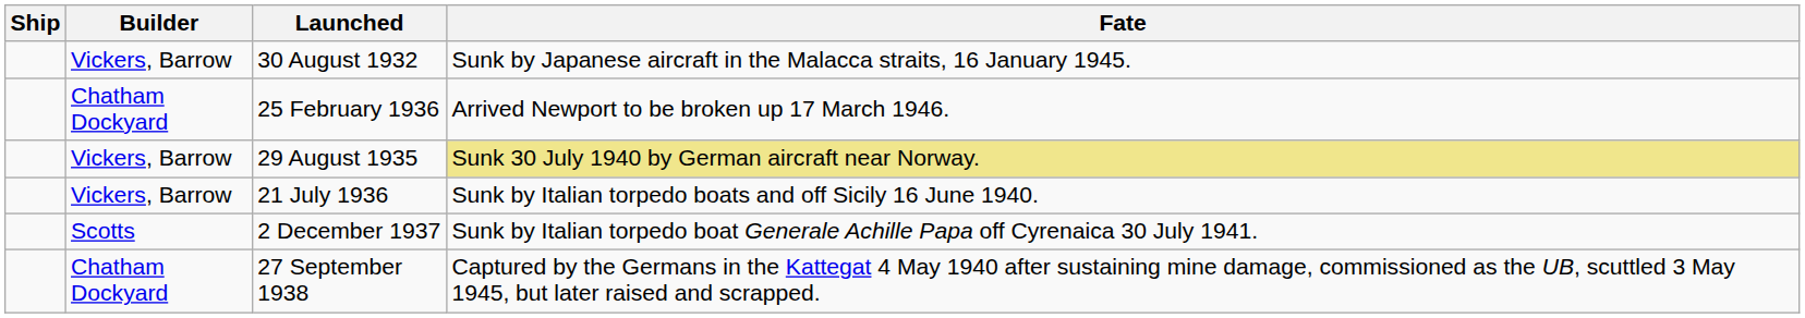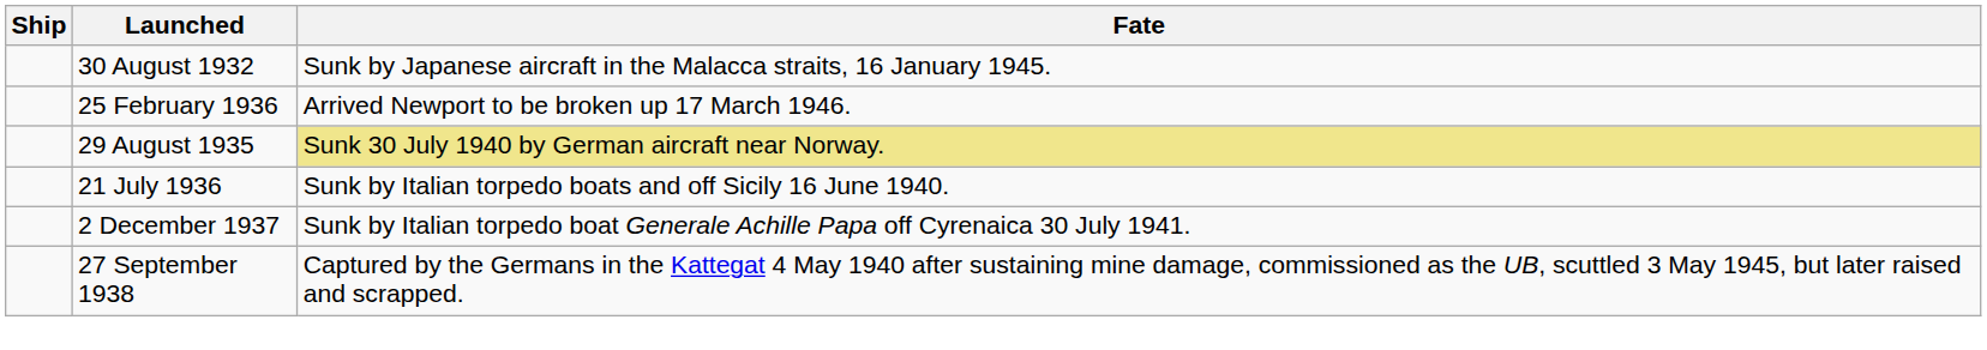- column: Builder | Vickers, Barrow | Chatham Dockyard | Vickers, Barrow | Vickers, Barrow | Scotts | Chatham Dockyard
